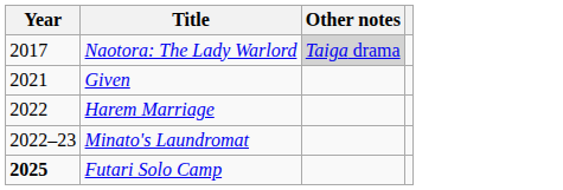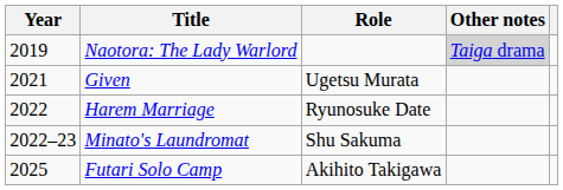+ column: Role | Ugetsu Murata | Ryunosuke Date | Shu Sakuma | Akihito Takigawa
Naotora: The Lady Warlord | Year: 2017 -> 2019
Futari Solo Camp | Year: bold -> normal
